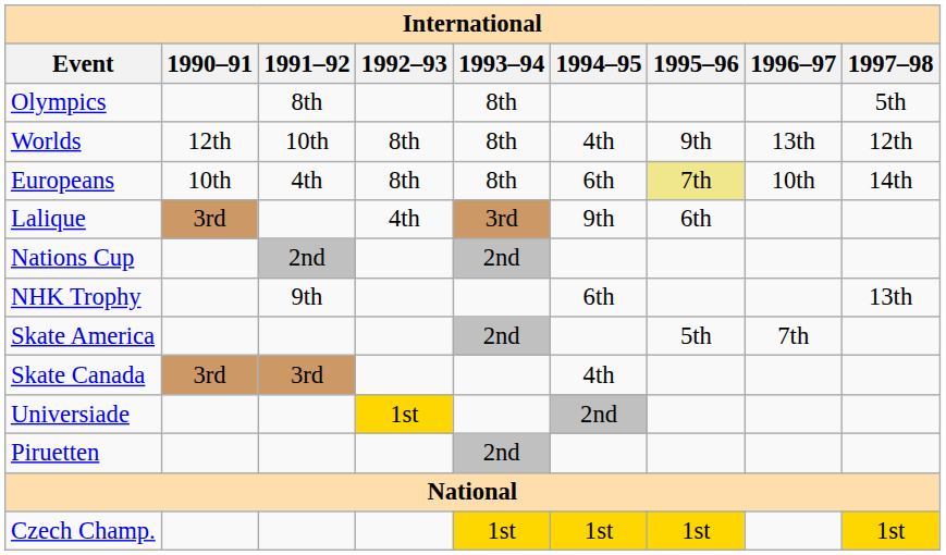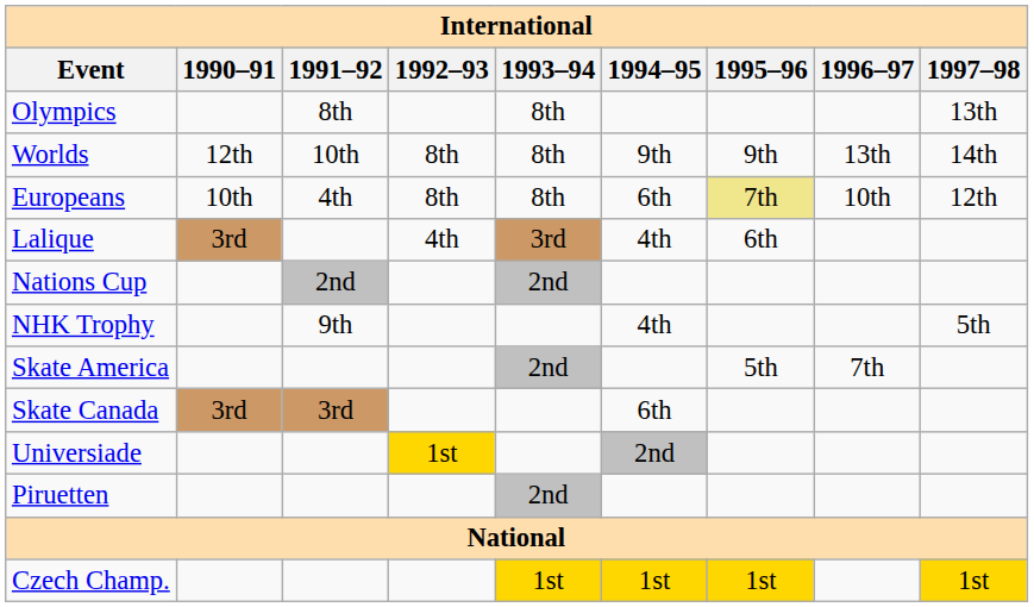Olympics | 1997–98: 5th -> 13th
Worlds | 1994–95: 4th -> 9th
Worlds | 1997–98: 12th -> 14th
Europeans | 1997–98: 14th -> 12th
Lalique | 1994–95: 9th -> 4th
NHK Trophy | 1994–95: 6th -> 4th
NHK Trophy | 1997–98: 13th -> 5th
Skate Canada | 1994–95: 4th -> 6th
